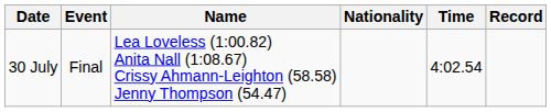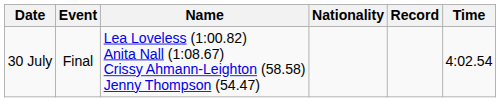columns swapped: Time <-> Record
